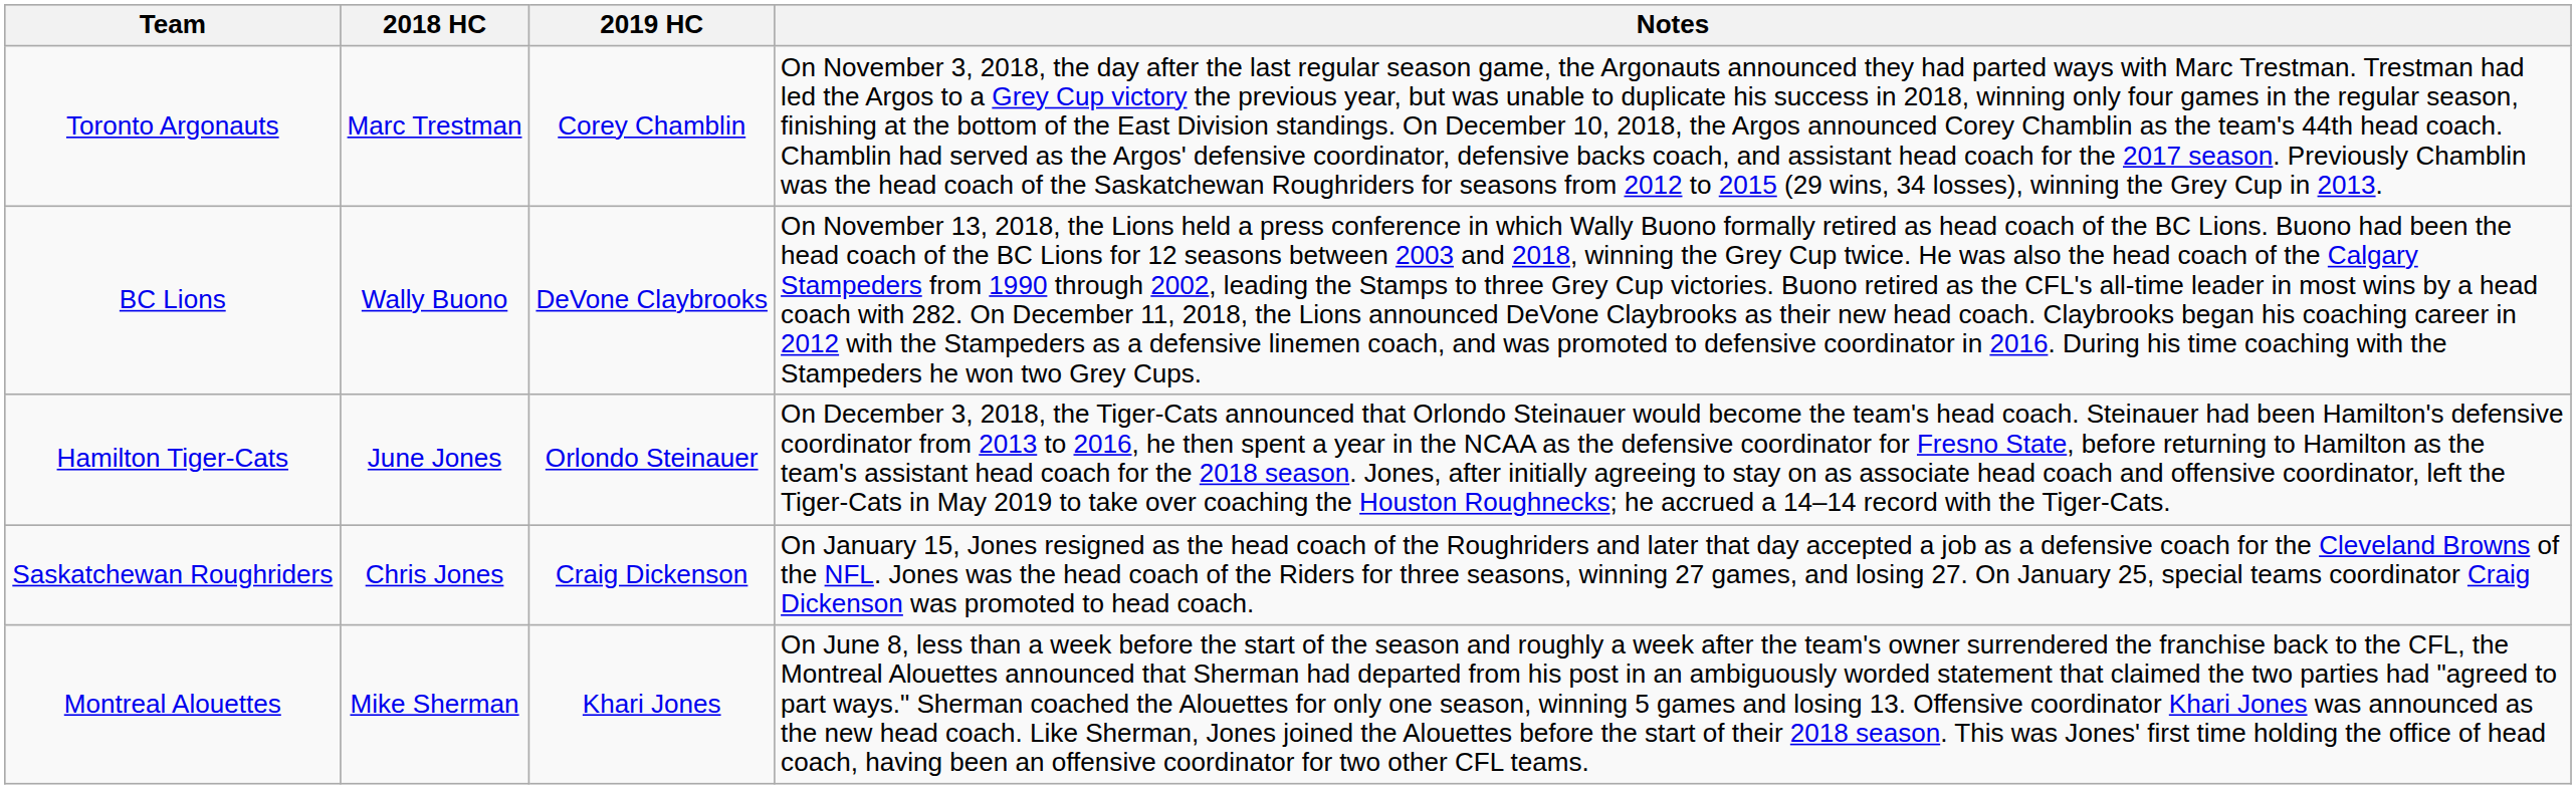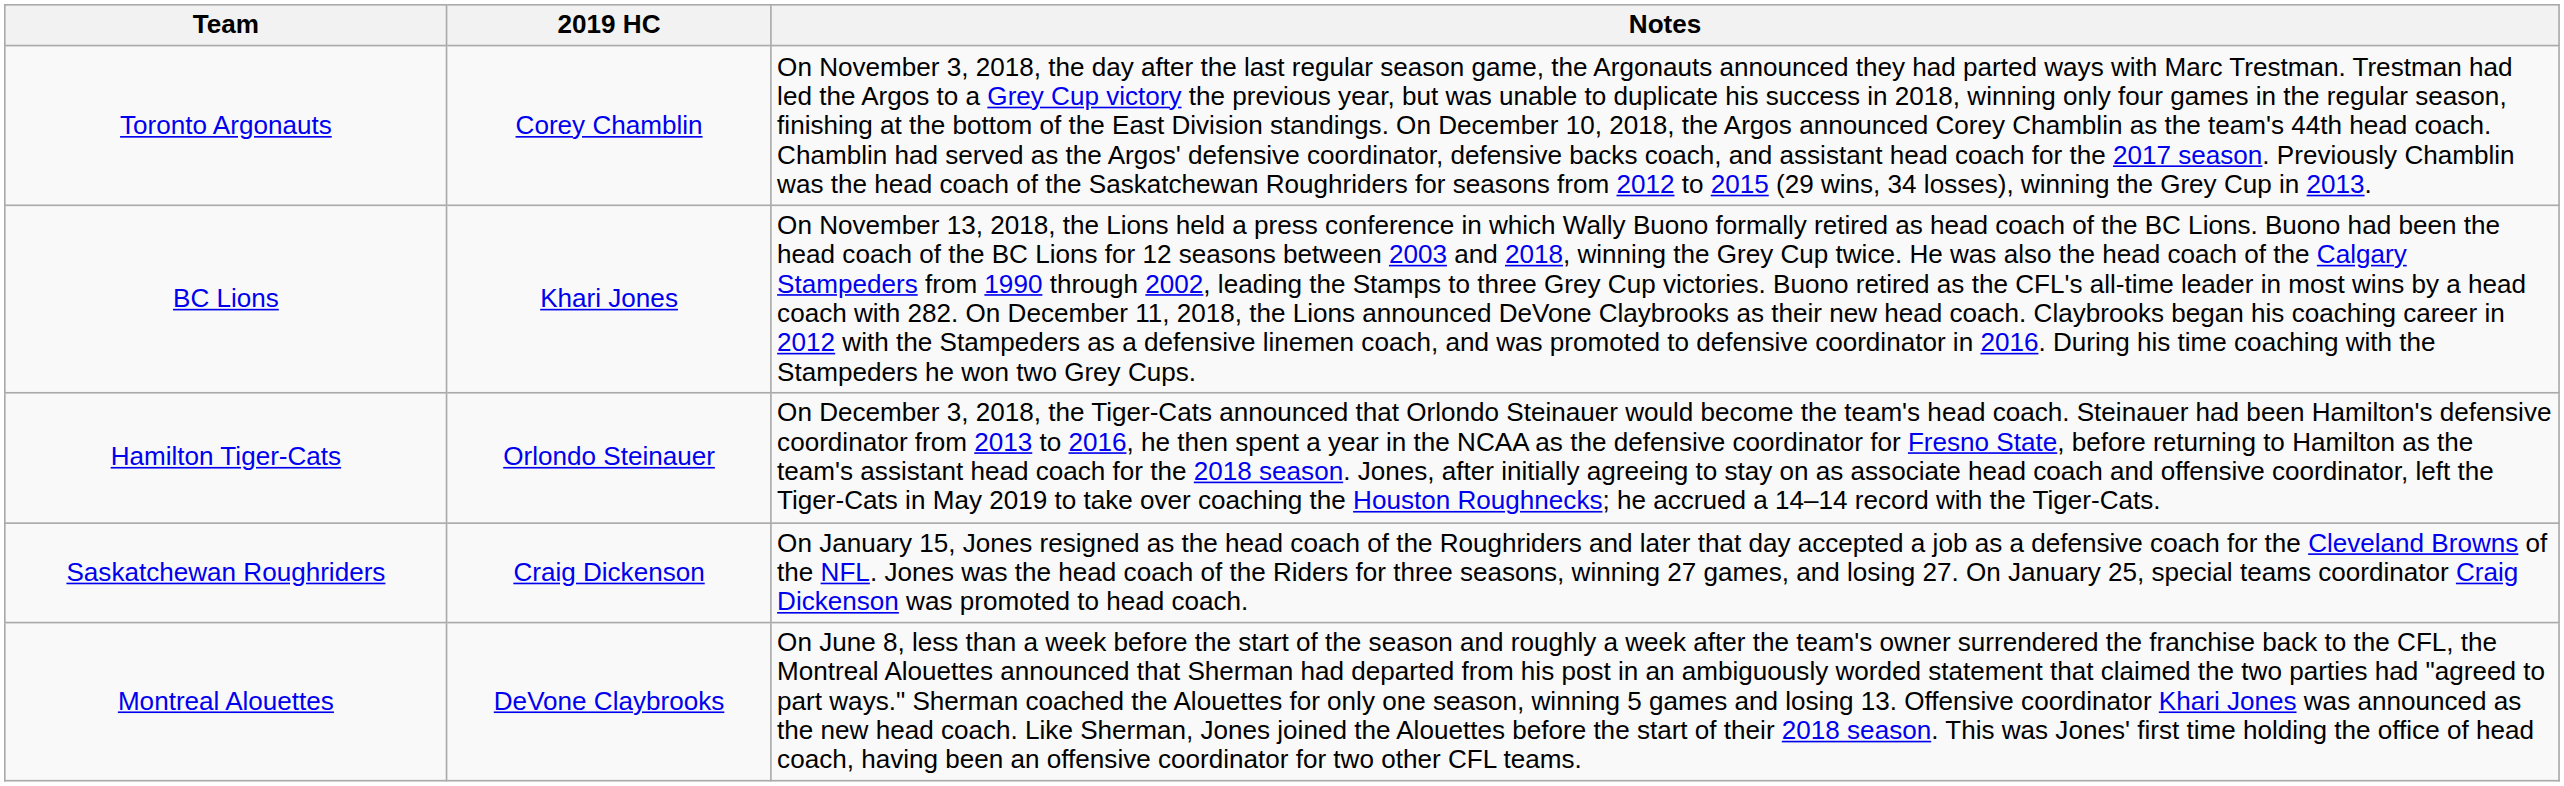- column: 2018 HC | Marc Trestman | Wally Buono | June Jones | Chris Jones | Mike Sherman
BC Lions | 2019 HC: DeVone Claybrooks -> Khari Jones
Montreal Alouettes | 2019 HC: Khari Jones -> DeVone Claybrooks
